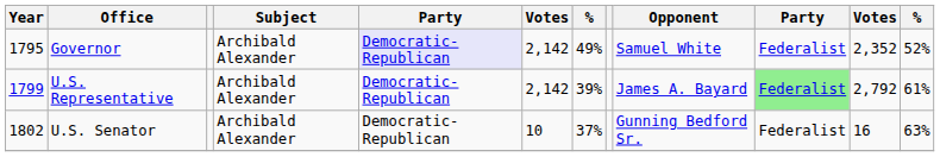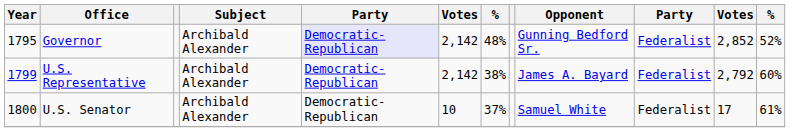Governor | column 7: 49% -> 48%
Governor | Opponent: Samuel White -> Gunning Bedford Sr.
Governor | column 11: 2,352 -> 2,852
U.S. Representative | column 7: 39% -> 38%
U.S. Representative | column 10: lightgreen background -> no background
U.S. Representative | column 12: 61% -> 60%
U.S. Senator | Year: 1802 -> 1800
U.S. Senator | Opponent: Gunning Bedford Sr. -> Samuel White
U.S. Senator | column 11: 16 -> 17
U.S. Senator | column 12: 63% -> 61%
